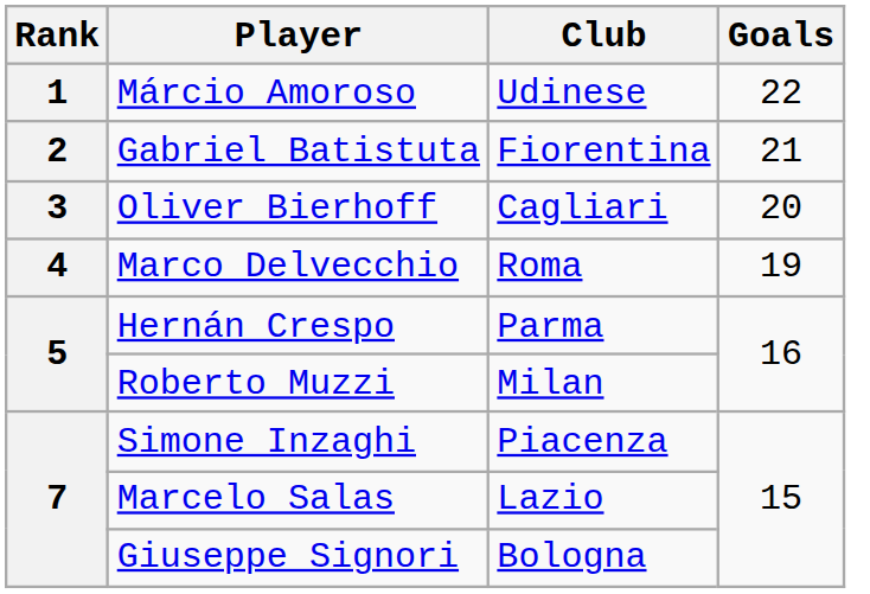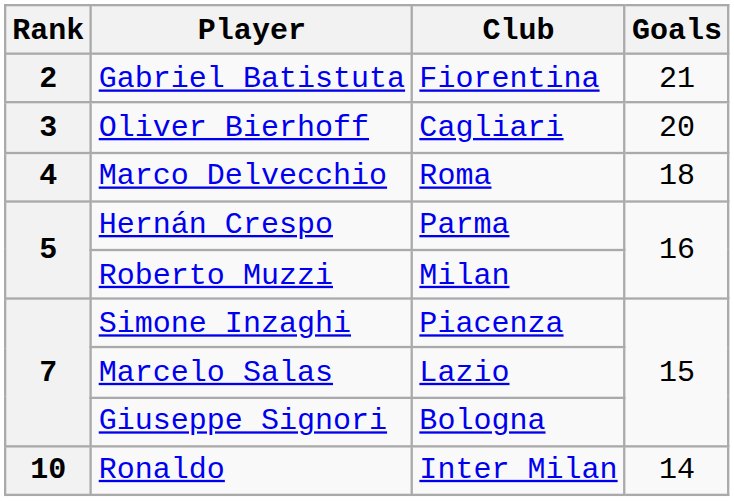- row: 1 | Márcio Amoroso | Udinese | 22
Marco Delvecchio | Goals: 19 -> 18
+ row: 10 | Ronaldo | Inter Milan | 14
